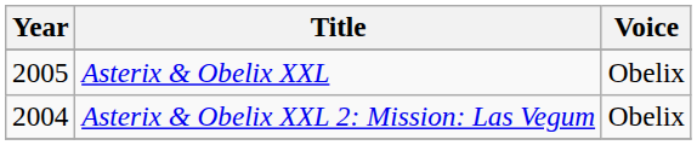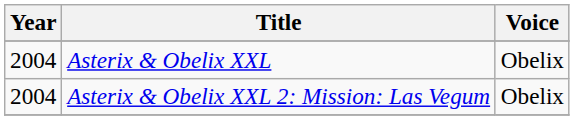Asterix & Obelix XXL | Year: 2005 -> 2004
